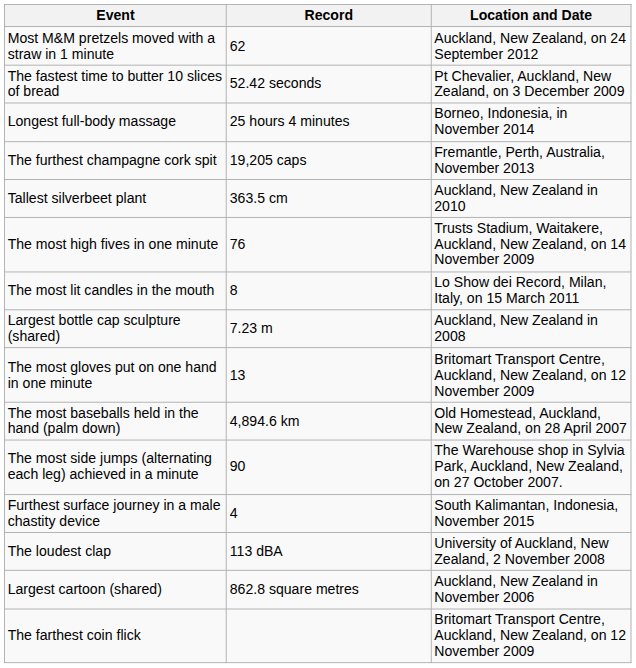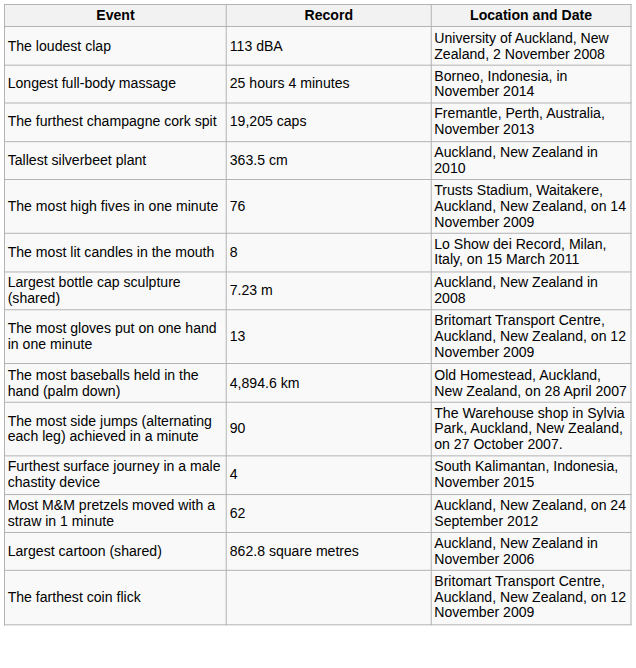rows swapped: The loudest clap <-> Most M&M pretzels moved with a straw in 1 minute
- row: The fastest time to butter 10 slices of bread | 52.42 seconds | Pt Chevalier, Auckland, New Zealand, on 3 December 2009
